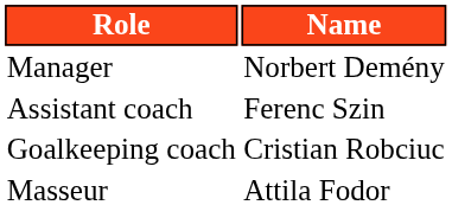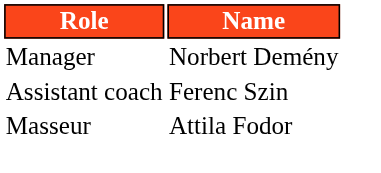- row: Goalkeeping coach | Cristian Robciuc
